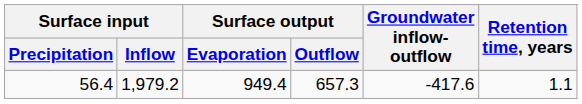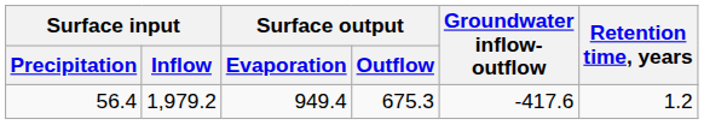56.4 | Surface output / Outflow: 657.3 -> 675.3
56.4 | Retention time, years: 1.1 -> 1.2
